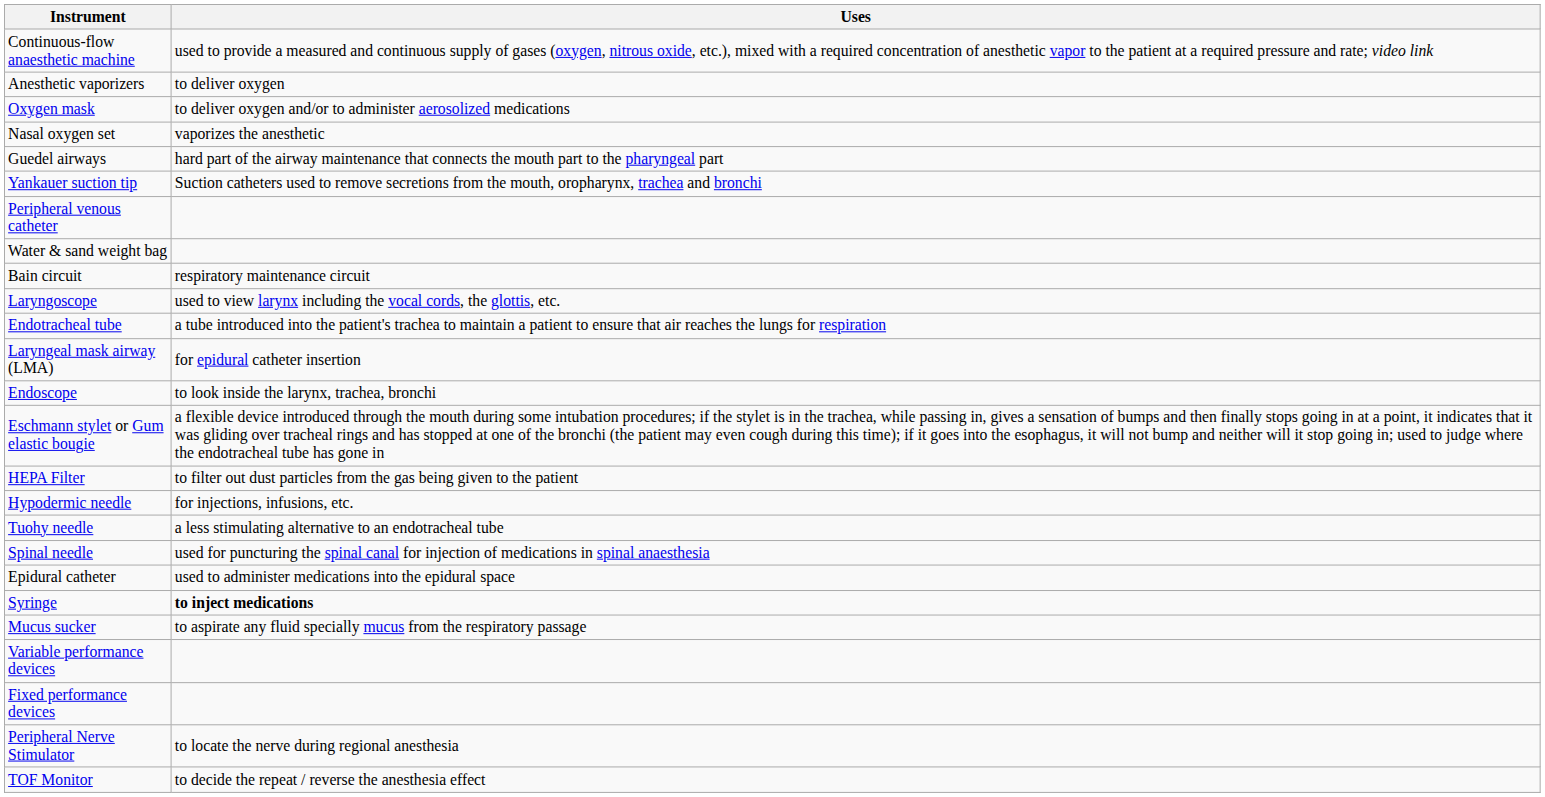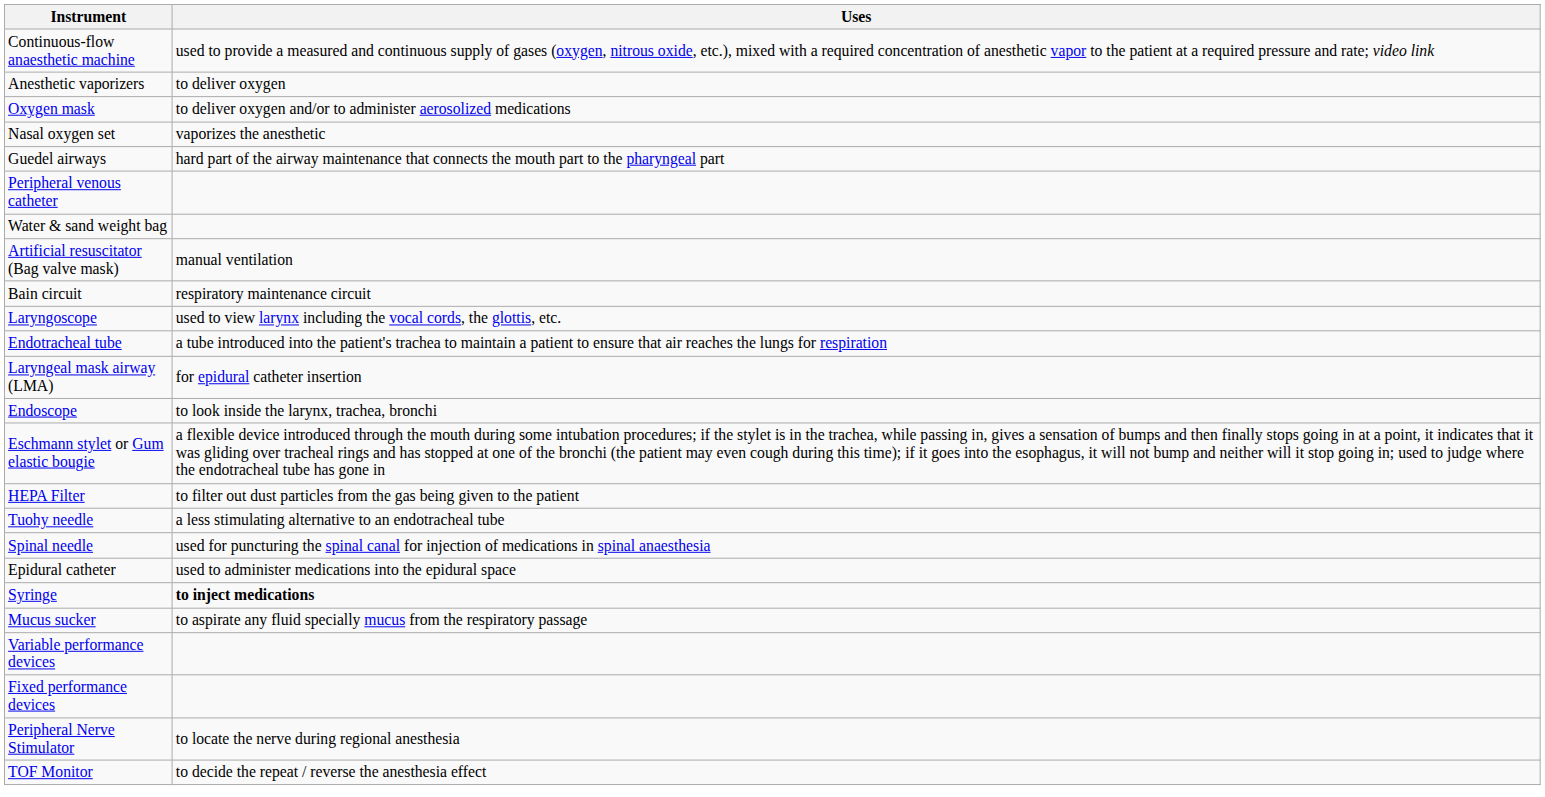- row: Yankauer suction tip | Suction catheters used to remove secretions from the mouth, oropharynx, trachea and bronchi
+ row: Artificial resuscitator (Bag valve mask) | manual ventilation
- row: Hypodermic needle | for injections, infusions, etc.
